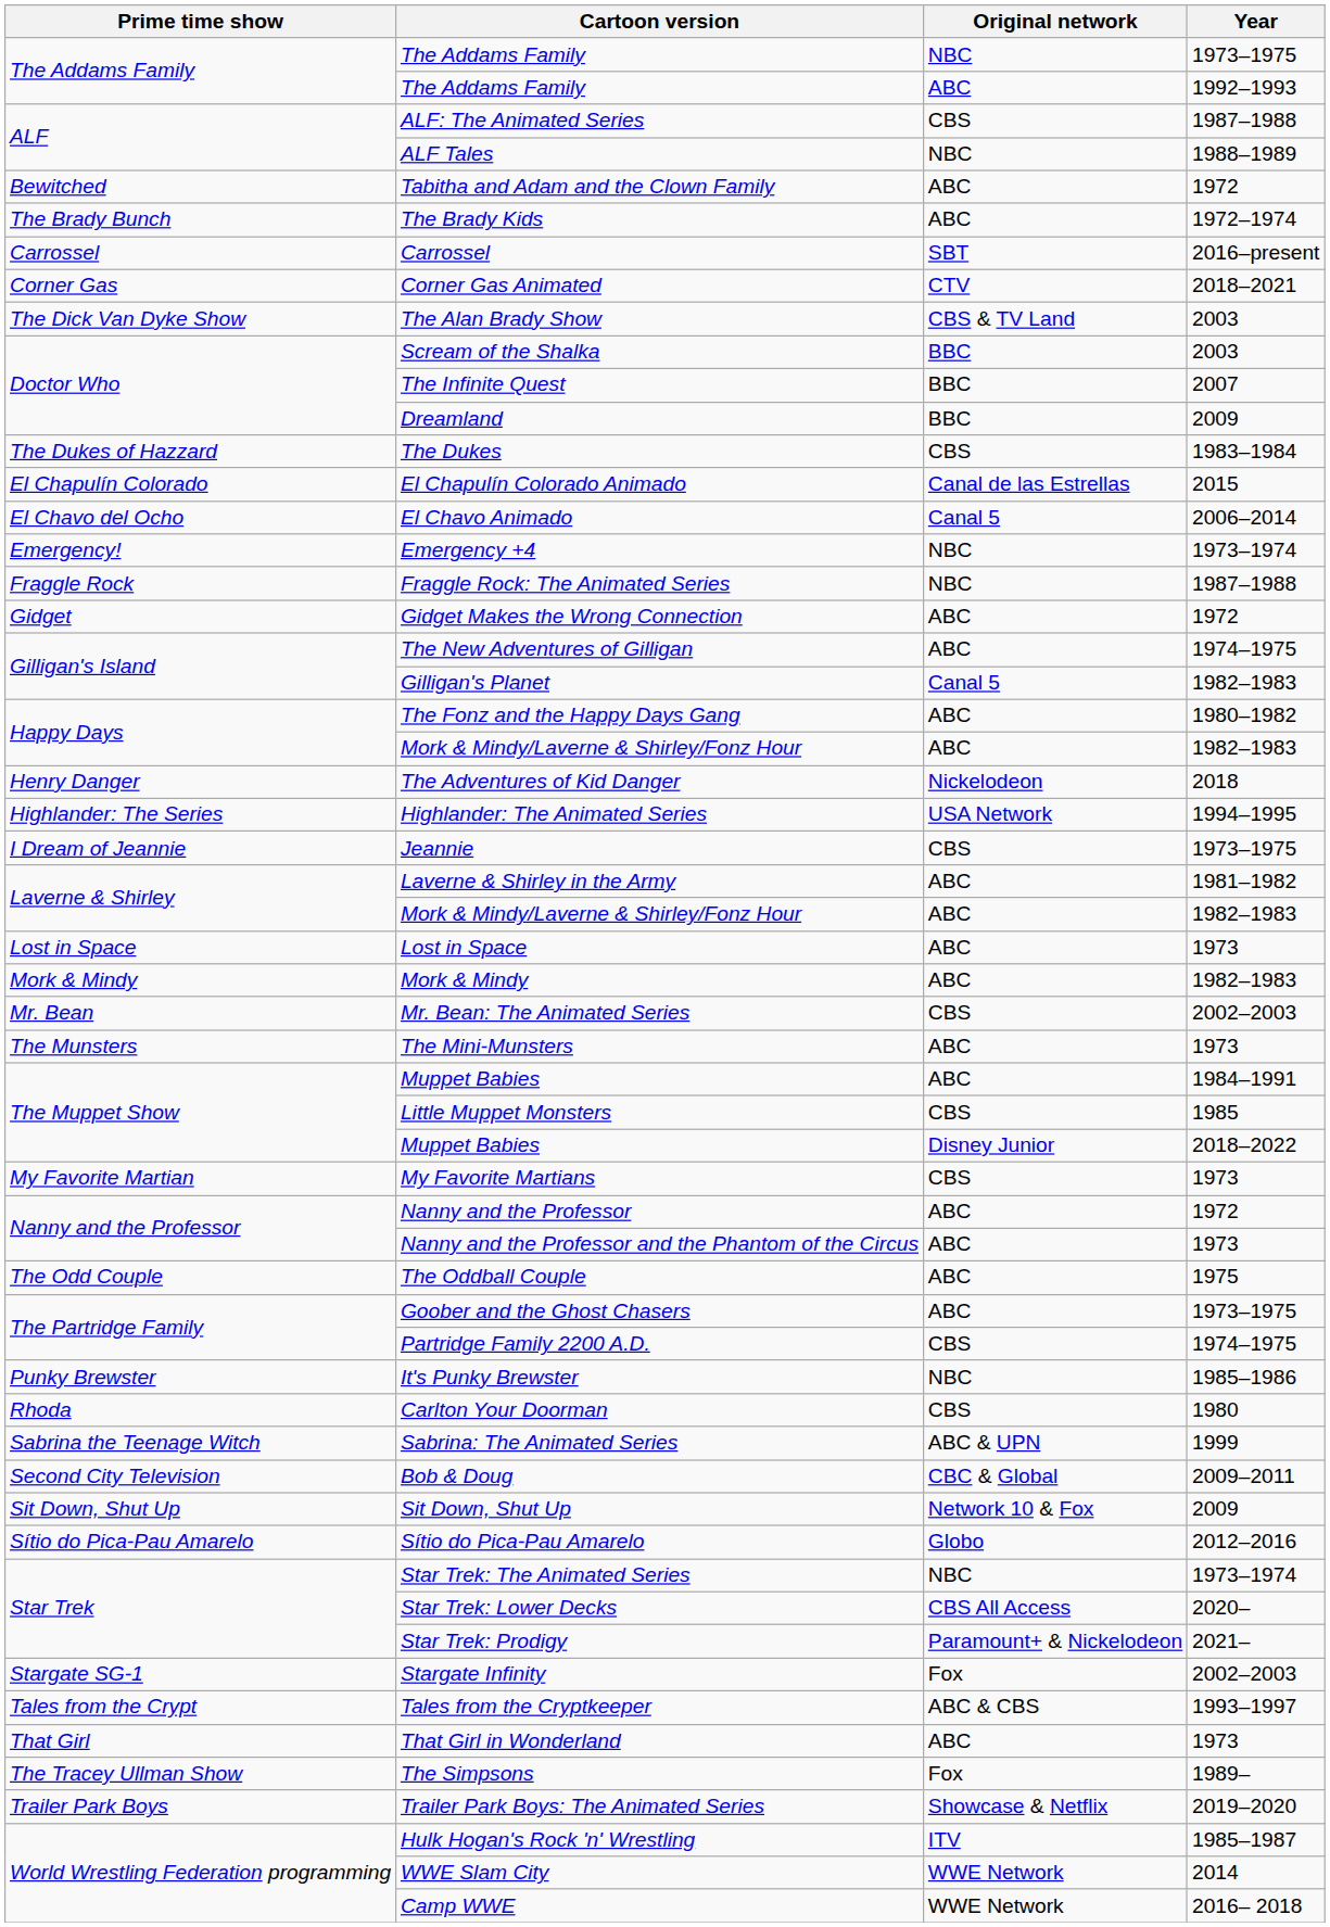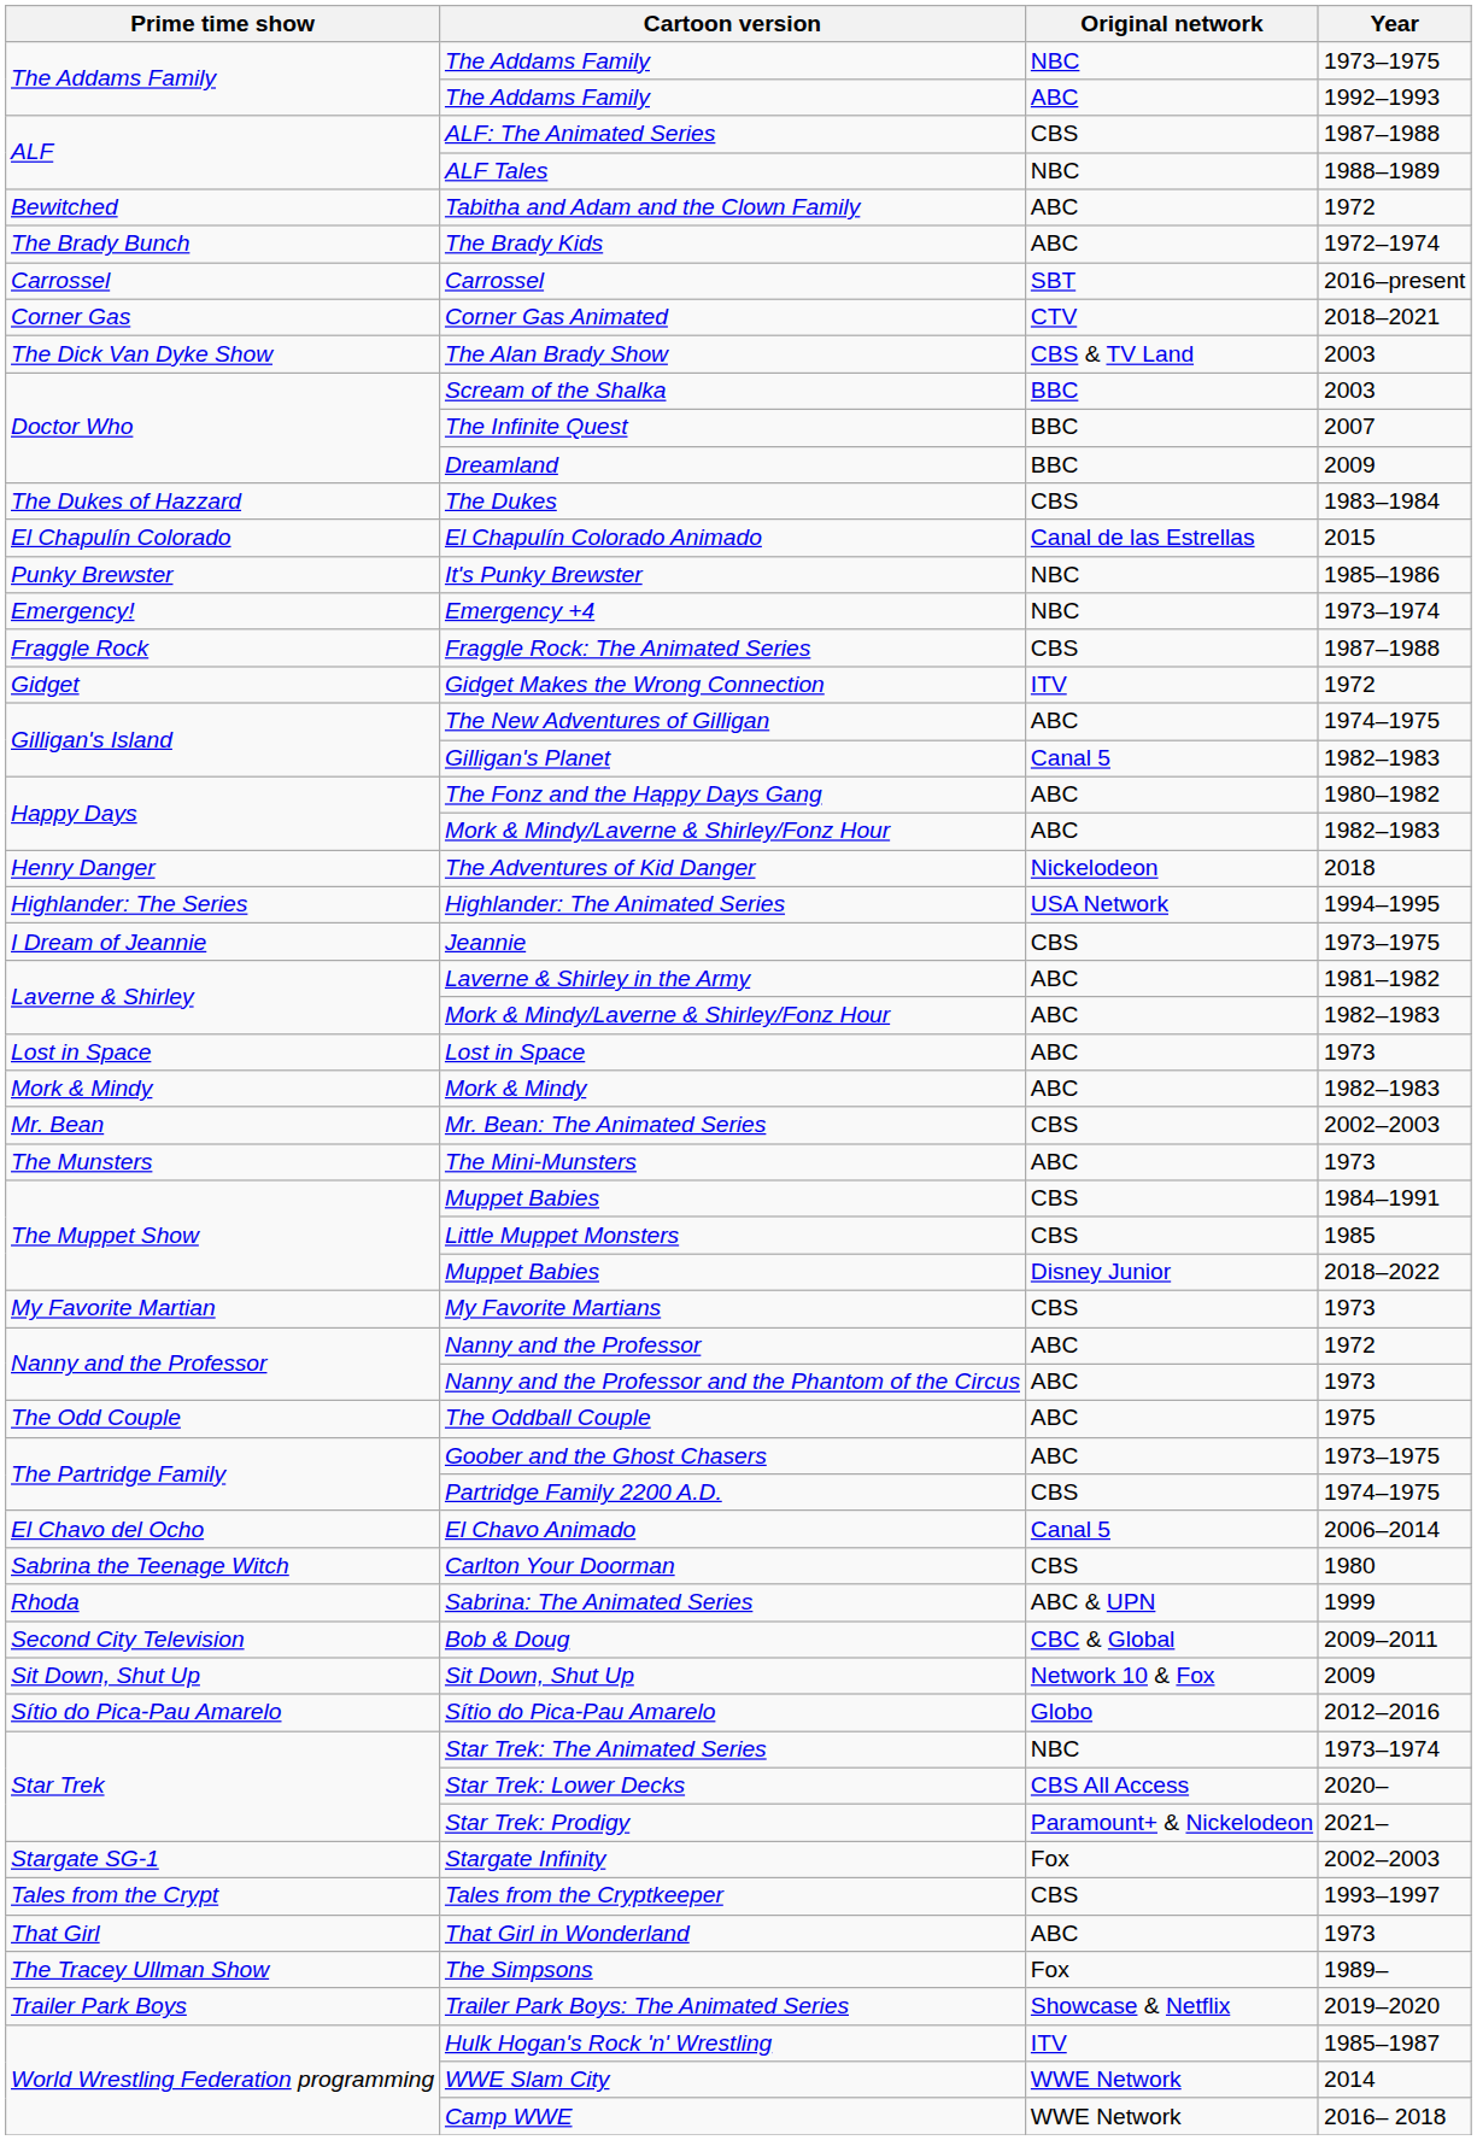rows swapped: El Chavo Animado <-> It's Punky Brewster
Fraggle Rock: The Animated Series | Original network: NBC -> CBS
Gidget Makes the Wrong Connection | Original network: ABC -> ITV
Muppet Babies / 1984–1991 | Original network: ABC -> CBS
Carlton Your Doorman | Prime time show: Rhoda -> Sabrina the Teenage Witch
Sabrina: The Animated Series | Prime time show: Sabrina the Teenage Witch -> Rhoda
Tales from the Cryptkeeper | Original network: ABC & CBS -> CBS
